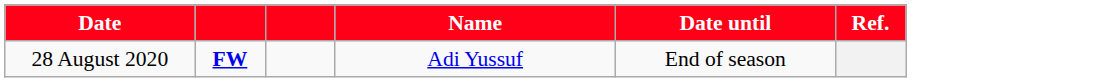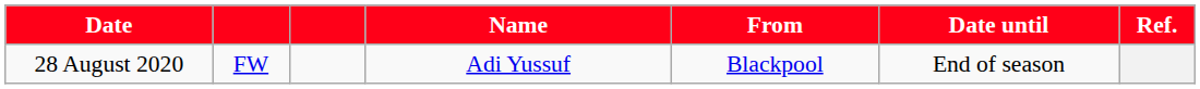+ column: From | Blackpool
28 August 2020 | column 2: bold -> normal
